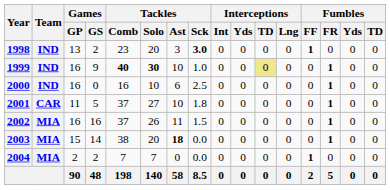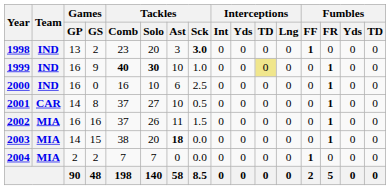2001 | Games / GP: 11 -> 14
2001 | Games / GS: 5 -> 8
2001 | Tackles / Sck: 1.8 -> 0.5
2003 | Games / GP: 15 -> 14
2003 | Games / GS: 14 -> 15
